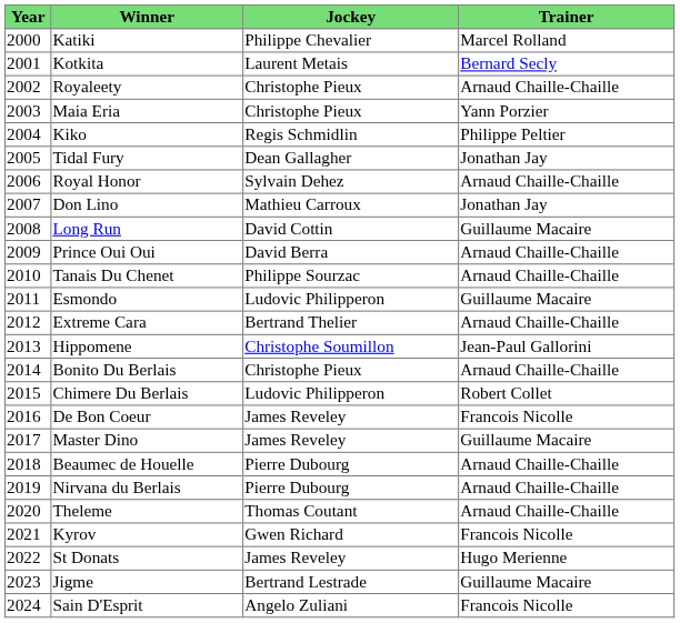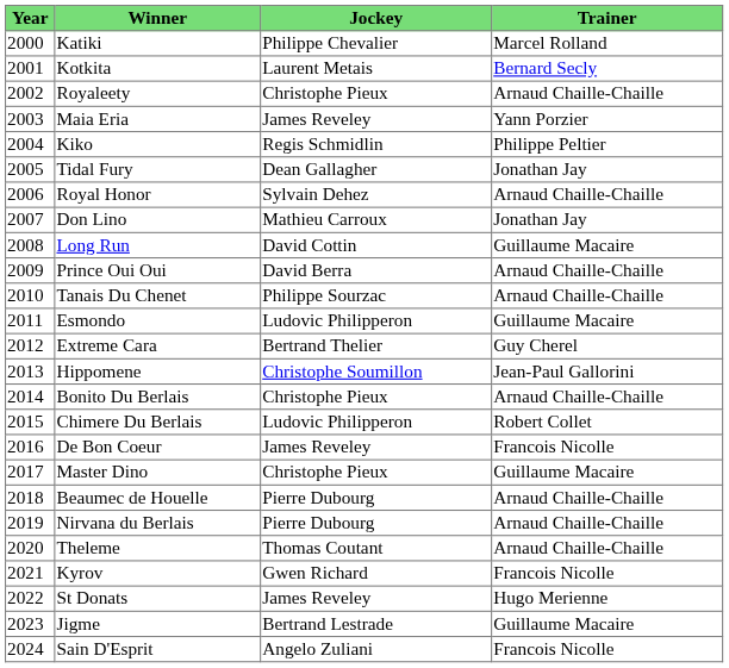Maia Eria | Jockey: Christophe Pieux -> James Reveley
Extreme Cara | Trainer: Arnaud Chaille-Chaille -> Guy Cherel
Master Dino | Jockey: James Reveley -> Christophe Pieux
